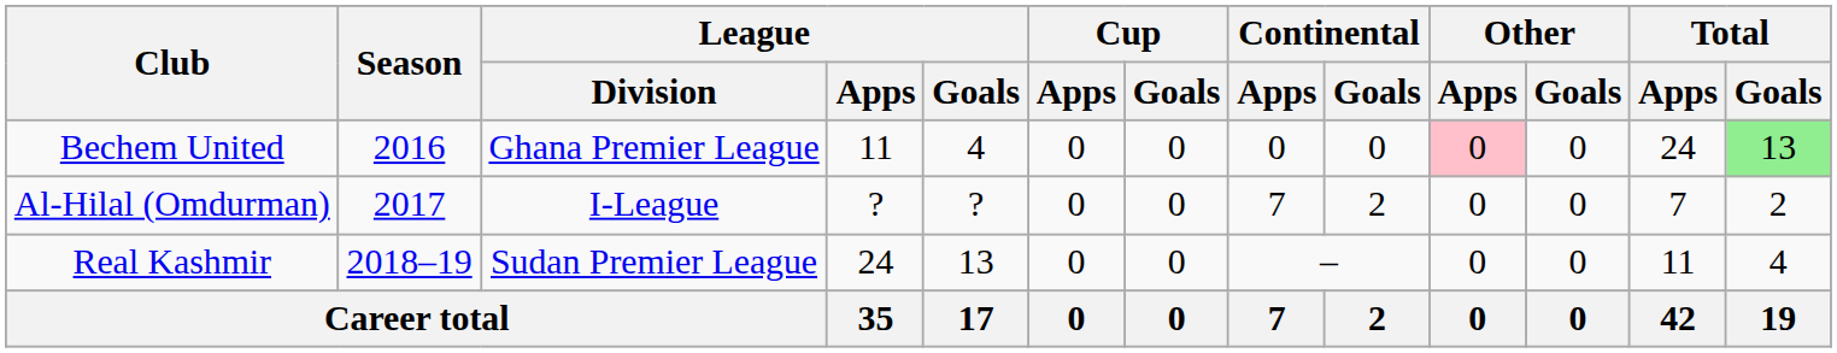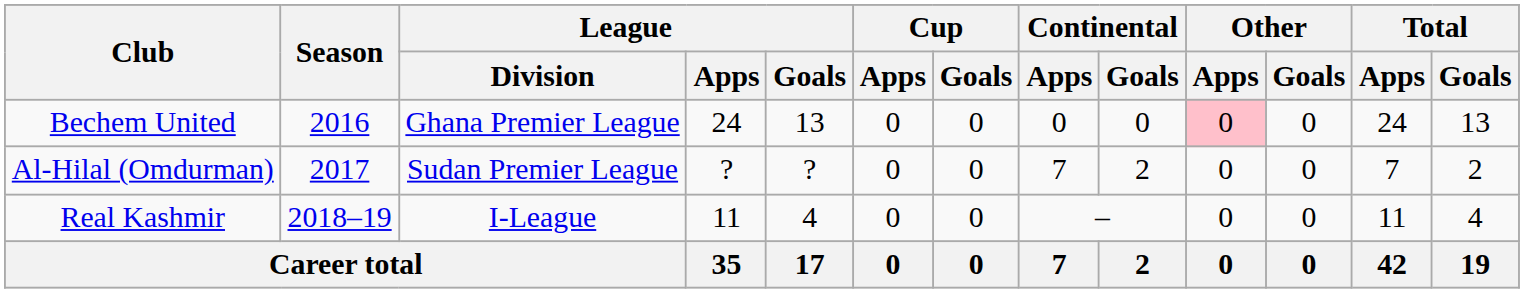Bechem United | League / Apps: 11 -> 24
Bechem United | League / Goals: 4 -> 13
Bechem United | Total / Goals: lightgreen background -> no background
Al-Hilal (Omdurman) | League / Division: I-League -> Sudan Premier League
Real Kashmir | League / Division: Sudan Premier League -> I-League
Real Kashmir | League / Apps: 24 -> 11
Real Kashmir | League / Goals: 13 -> 4
